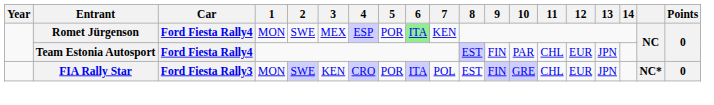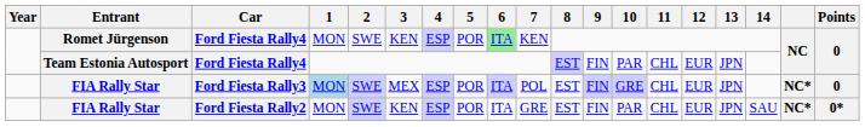Romet Jürgenson | 3: MEX -> KEN
FIA Rally Star / Ford Fiesta Rally3 | 1: no background -> lightblue background
FIA Rally Star / Ford Fiesta Rally3 | 3: KEN -> MEX
FIA Rally Star / Ford Fiesta Rally3 | 4: CRO -> ESP
+ row: FIA Rally Star | Ford Fiesta Rally2 | MON | SWE | KEN | ESP | POR | ITA | GRE | EST | FIN | PAR | CHL | EUR | JPN | SAU | NC* | 0*
